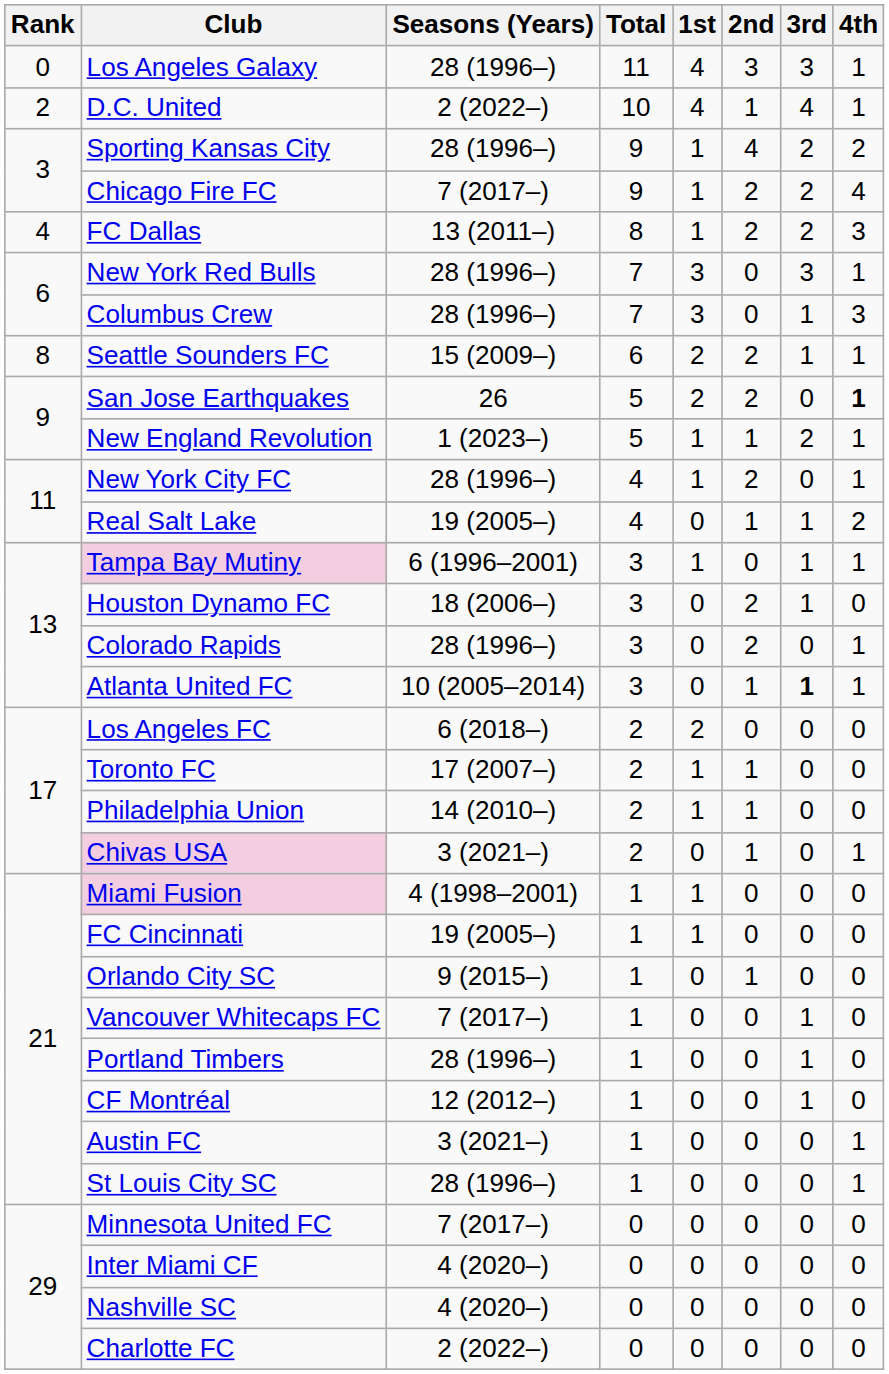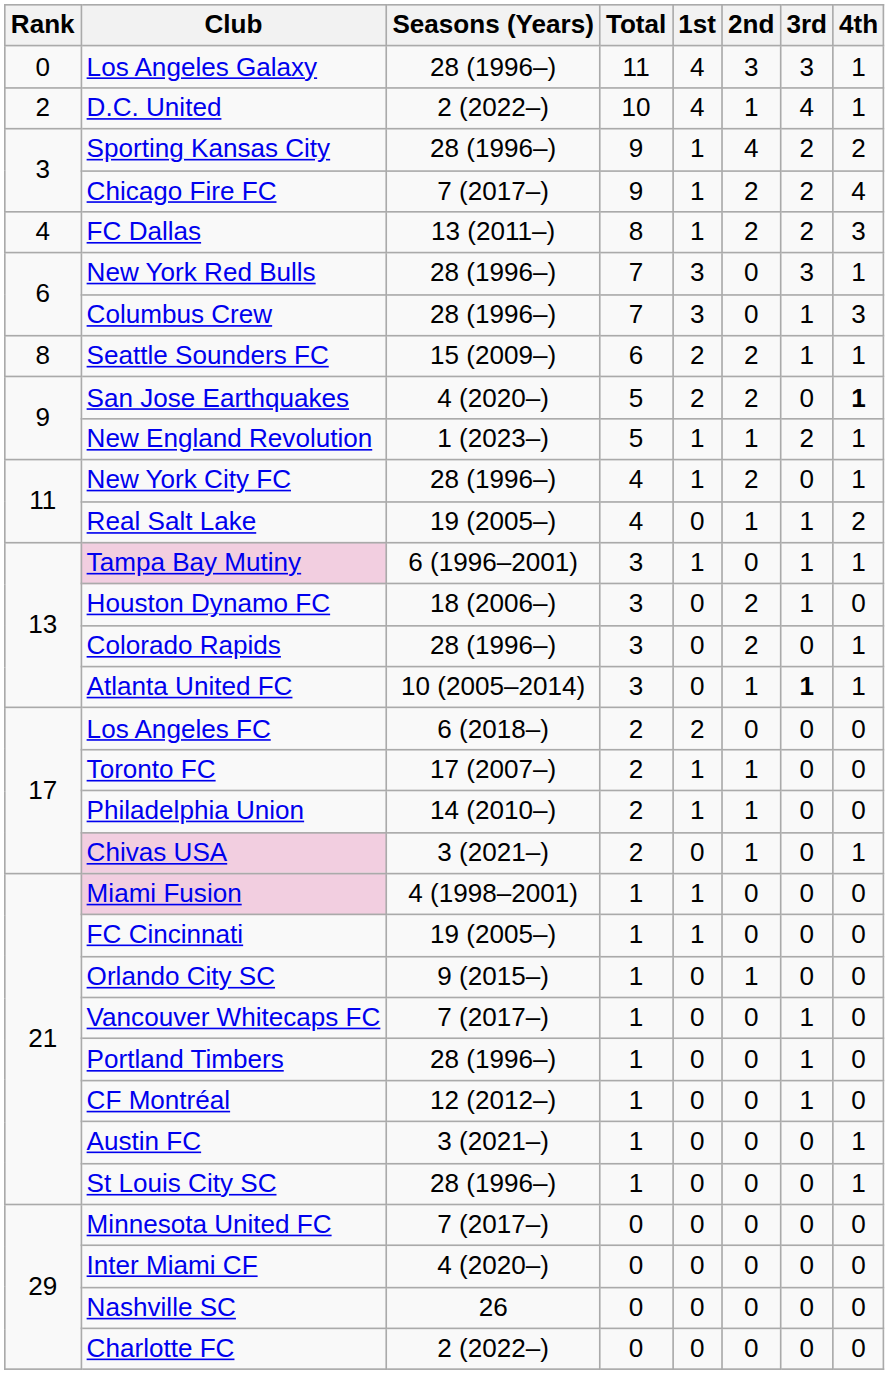San Jose Earthquakes | Seasons (Years): 26 -> 4 (2020–)
Nashville SC | Seasons (Years): 4 (2020–) -> 26
